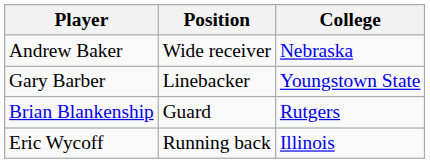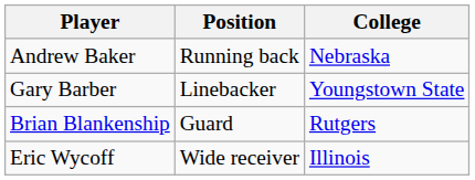Andrew Baker | Position: Wide receiver -> Running back
Eric Wycoff | Position: Running back -> Wide receiver
